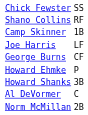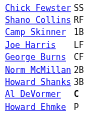rows swapped: Norm McMillan <-> Howard Ehmke
Al DeVormer | column 2: normal -> bold
